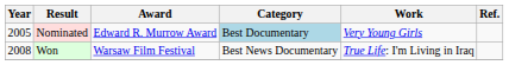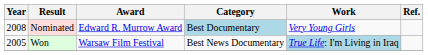Nominated | Year: 2005 -> 2008
Won | Year: 2008 -> 2005
Won | Work: no background -> lightblue background
